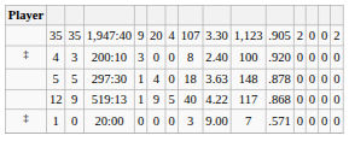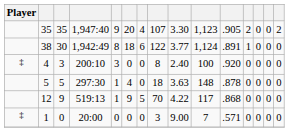+ row: 38 | 30 | 1,942:49 | 8 | 18 | 6 | 122 | 3.77 | 1,124 | .891 | 1 | 0 | 0 | 0
12 | column 8: 40 -> 70
